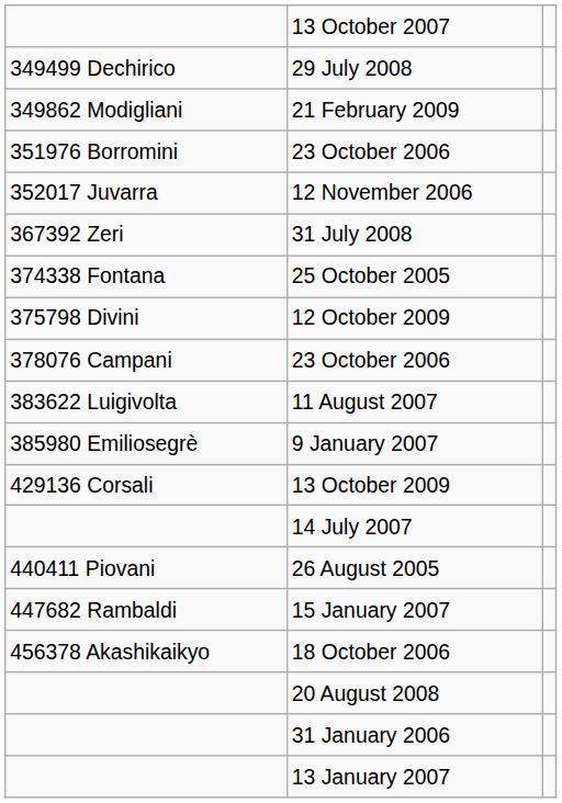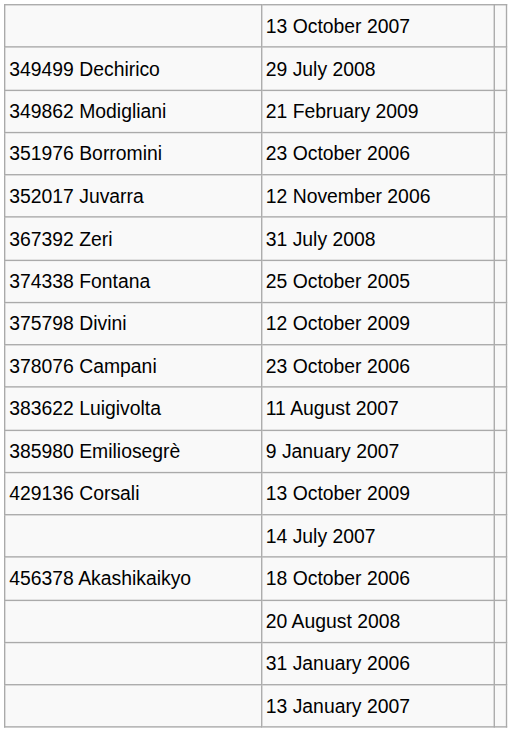- row: 440411 Piovani | 26 August 2005
- row: 447682 Rambaldi | 15 January 2007
